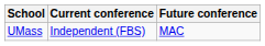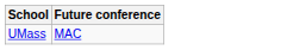- column: Current conference | Independent (FBS)
